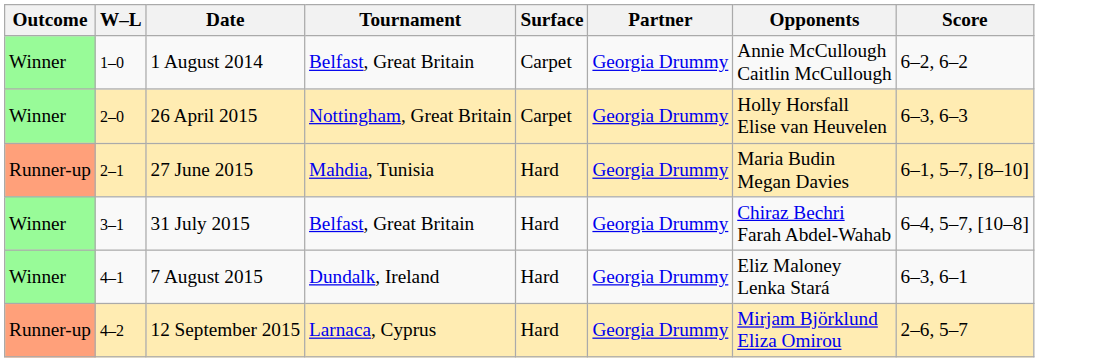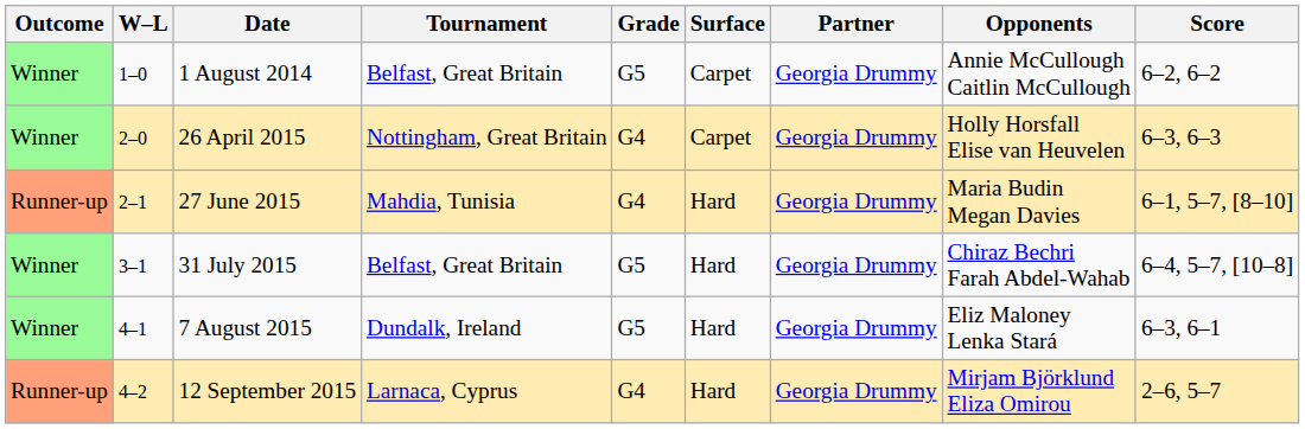+ column: Grade | G5 | G4 | G4 | G5 | G5 | G4
